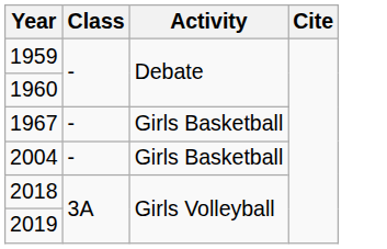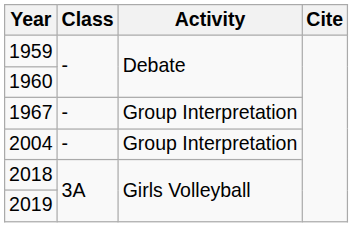1967 | Activity: Girls Basketball -> Group Interpretation
2004 | Activity: Girls Basketball -> Group Interpretation
